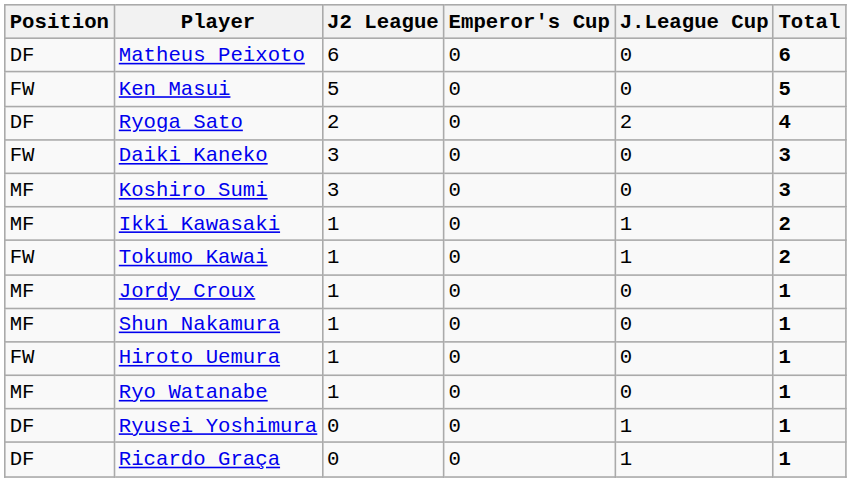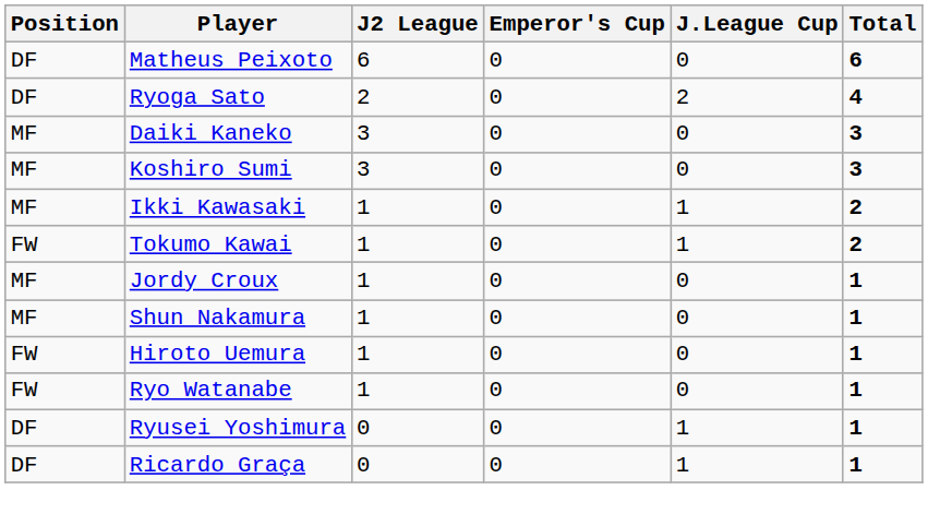- row: FW | Ken Masui | 5 | 0 | 0 | 5
Daiki Kaneko | Position: FW -> MF
Ryo Watanabe | Position: MF -> FW
